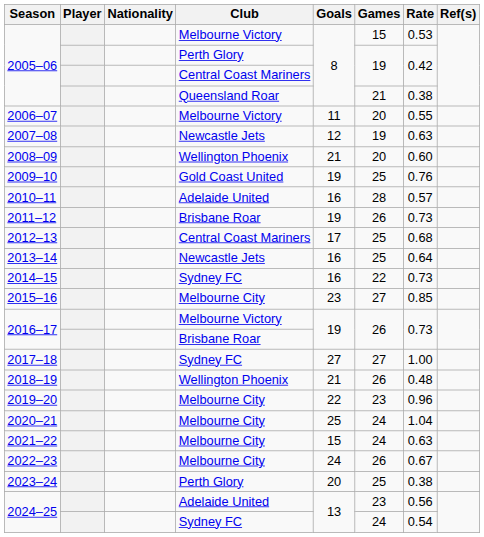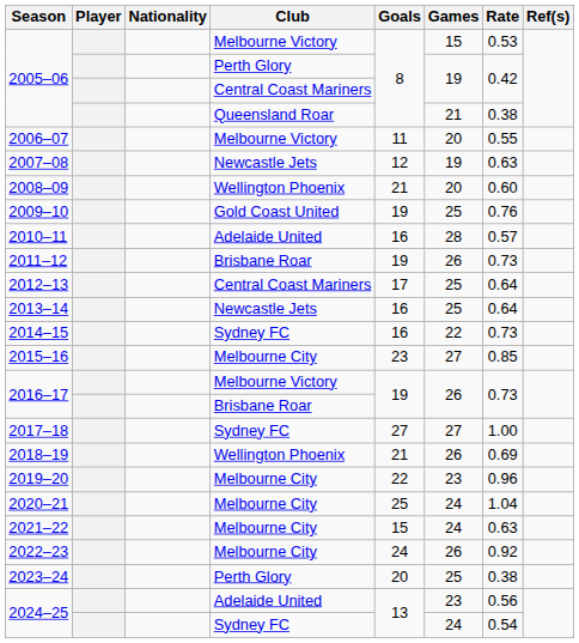2012–13 | Rate: 0.68 -> 0.64
2018–19 | Rate: 0.48 -> 0.69
2022–23 | Rate: 0.67 -> 0.92
